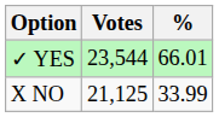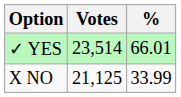✓ YES | Votes: 23,544 -> 23,514
